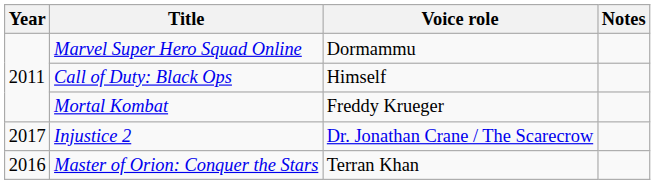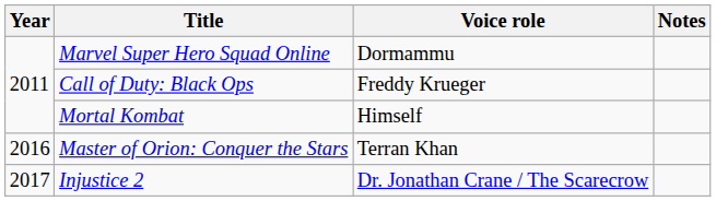Call of Duty: Black Ops | Voice role: Himself -> Freddy Krueger
Mortal Kombat | Voice role: Freddy Krueger -> Himself
rows swapped: Master of Orion: Conquer the Stars <-> Injustice 2
